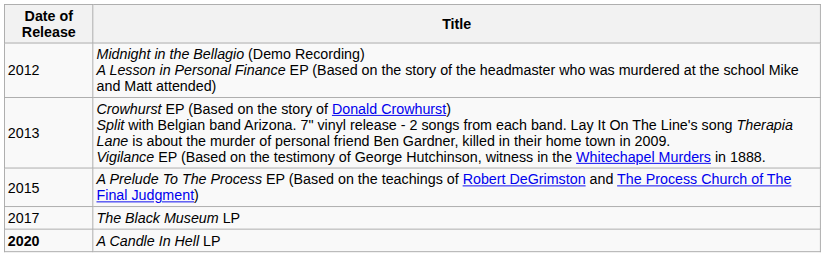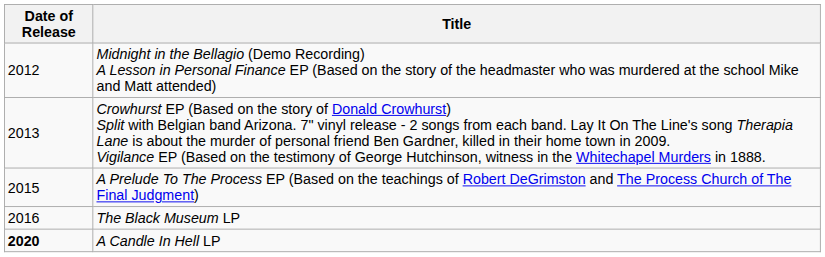The Black Museum LP | Date of Release: 2017 -> 2016
